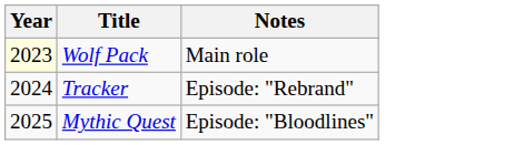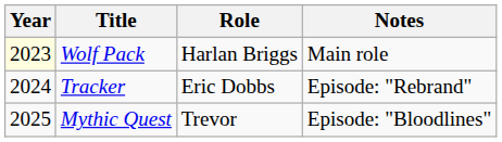+ column: Role | Harlan Briggs | Eric Dobbs | Trevor
